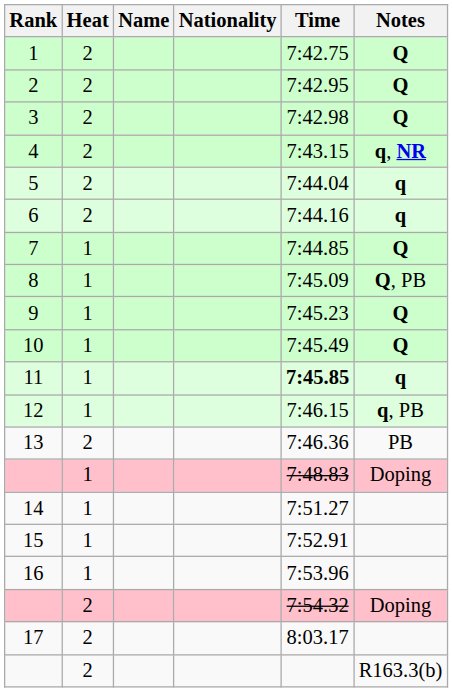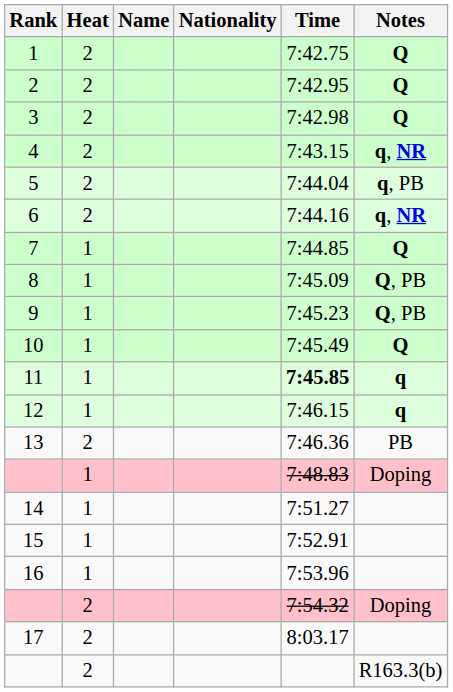5 | Notes: q -> q, PB
6 | Notes: q -> q, NR
9 | Notes: Q -> Q, PB
12 | Notes: q, PB -> q
